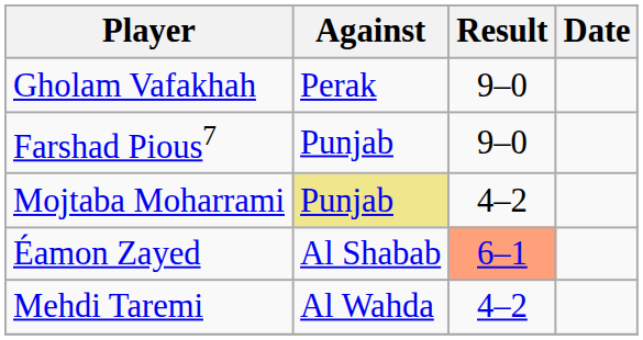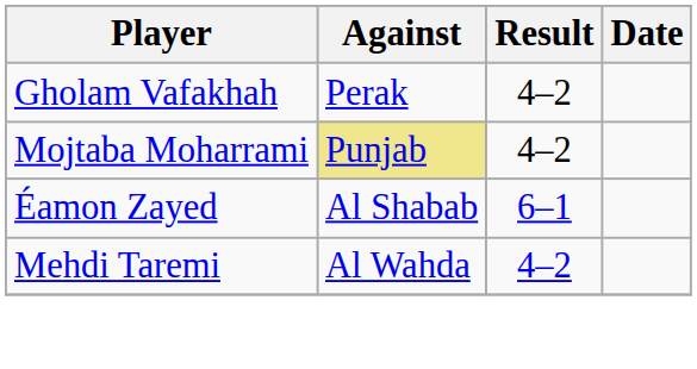Gholam Vafakhah | Result: 9–0 -> 4–2
- row: Farshad Pious7 | Punjab | 9–0
Éamon Zayed | Result: lightsalmon background -> no background
